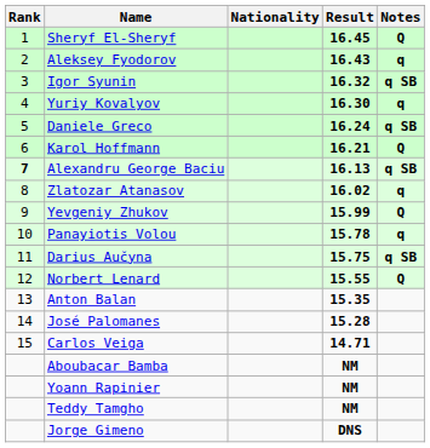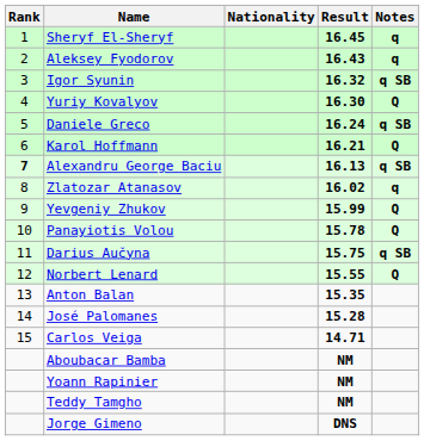Sheryf El-Sheryf | Notes: Q -> q
Yuriy Kovalyov | Notes: q -> Q
Panayiotis Volou | Notes: q -> Q
